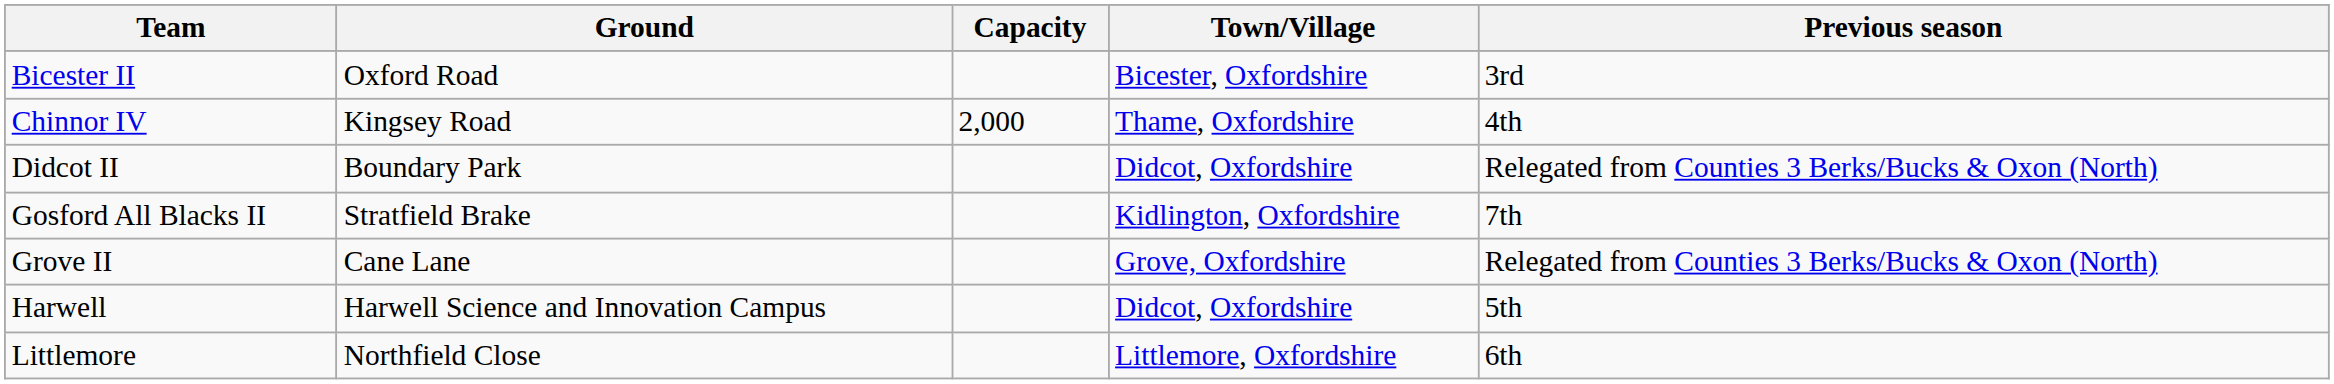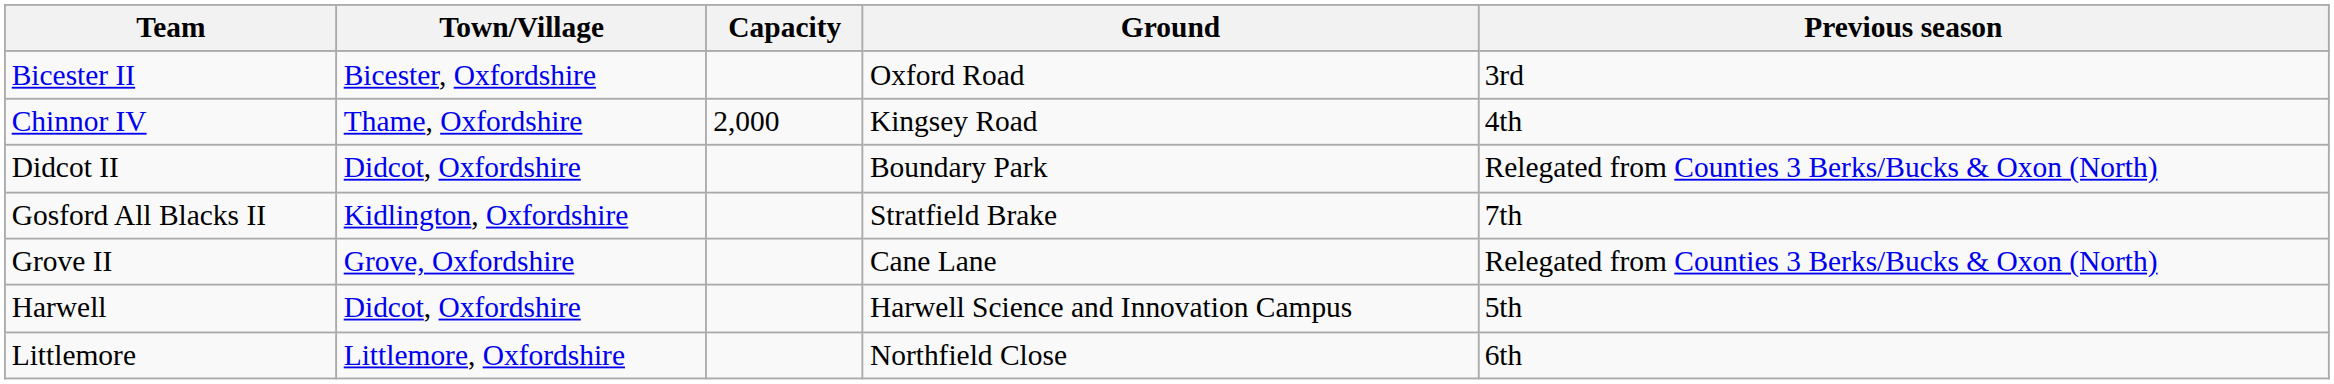columns swapped: Ground <-> Town/Village
